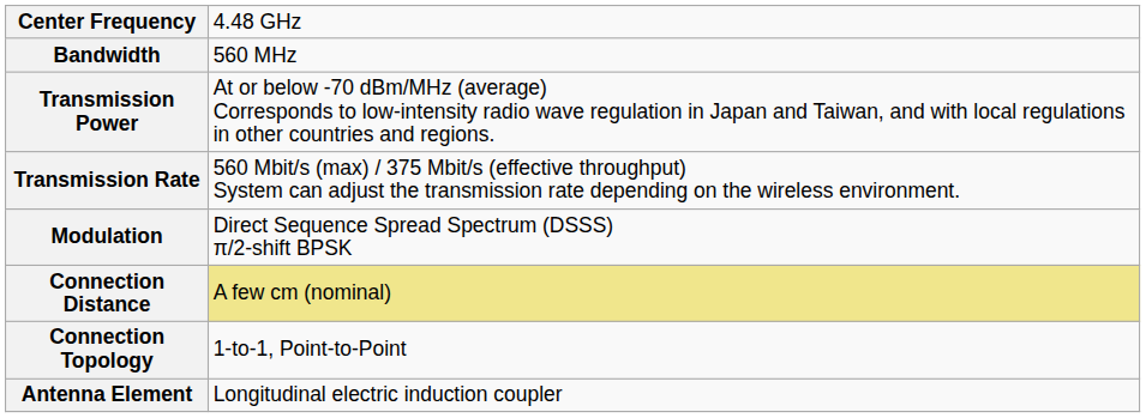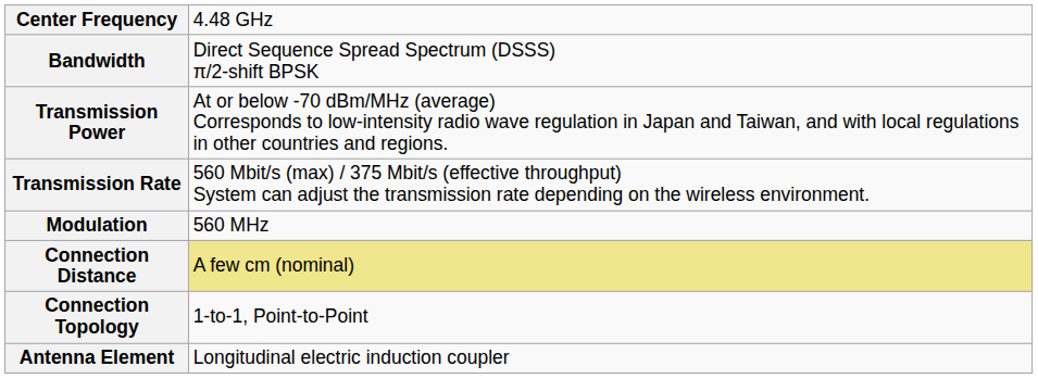Bandwidth | column 2: 560 MHz -> Direct Sequence Spread Spectrum (DSSS) π/2-shift BPSK
Modulation | column 2: Direct Sequence Spread Spectrum (DSSS) π/2-shift BPSK -> 560 MHz
